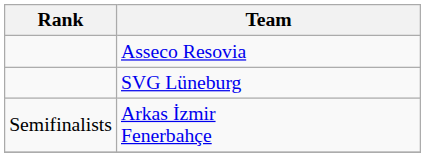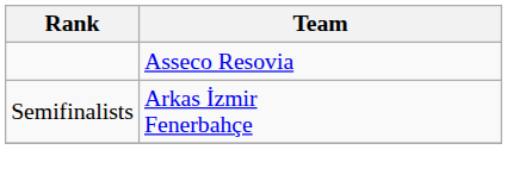- row: SVG Lüneburg
